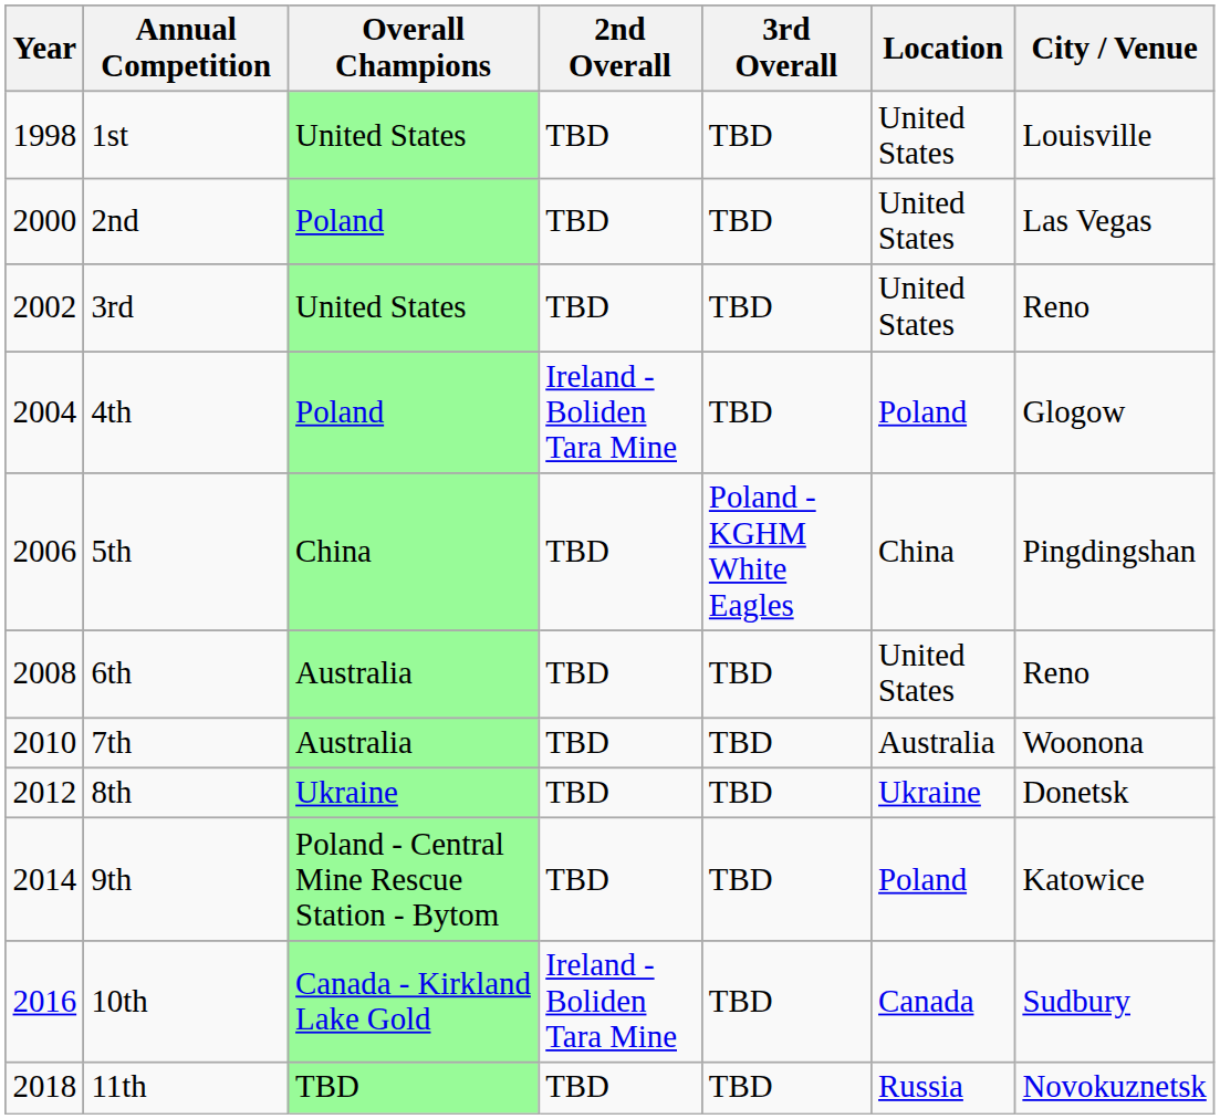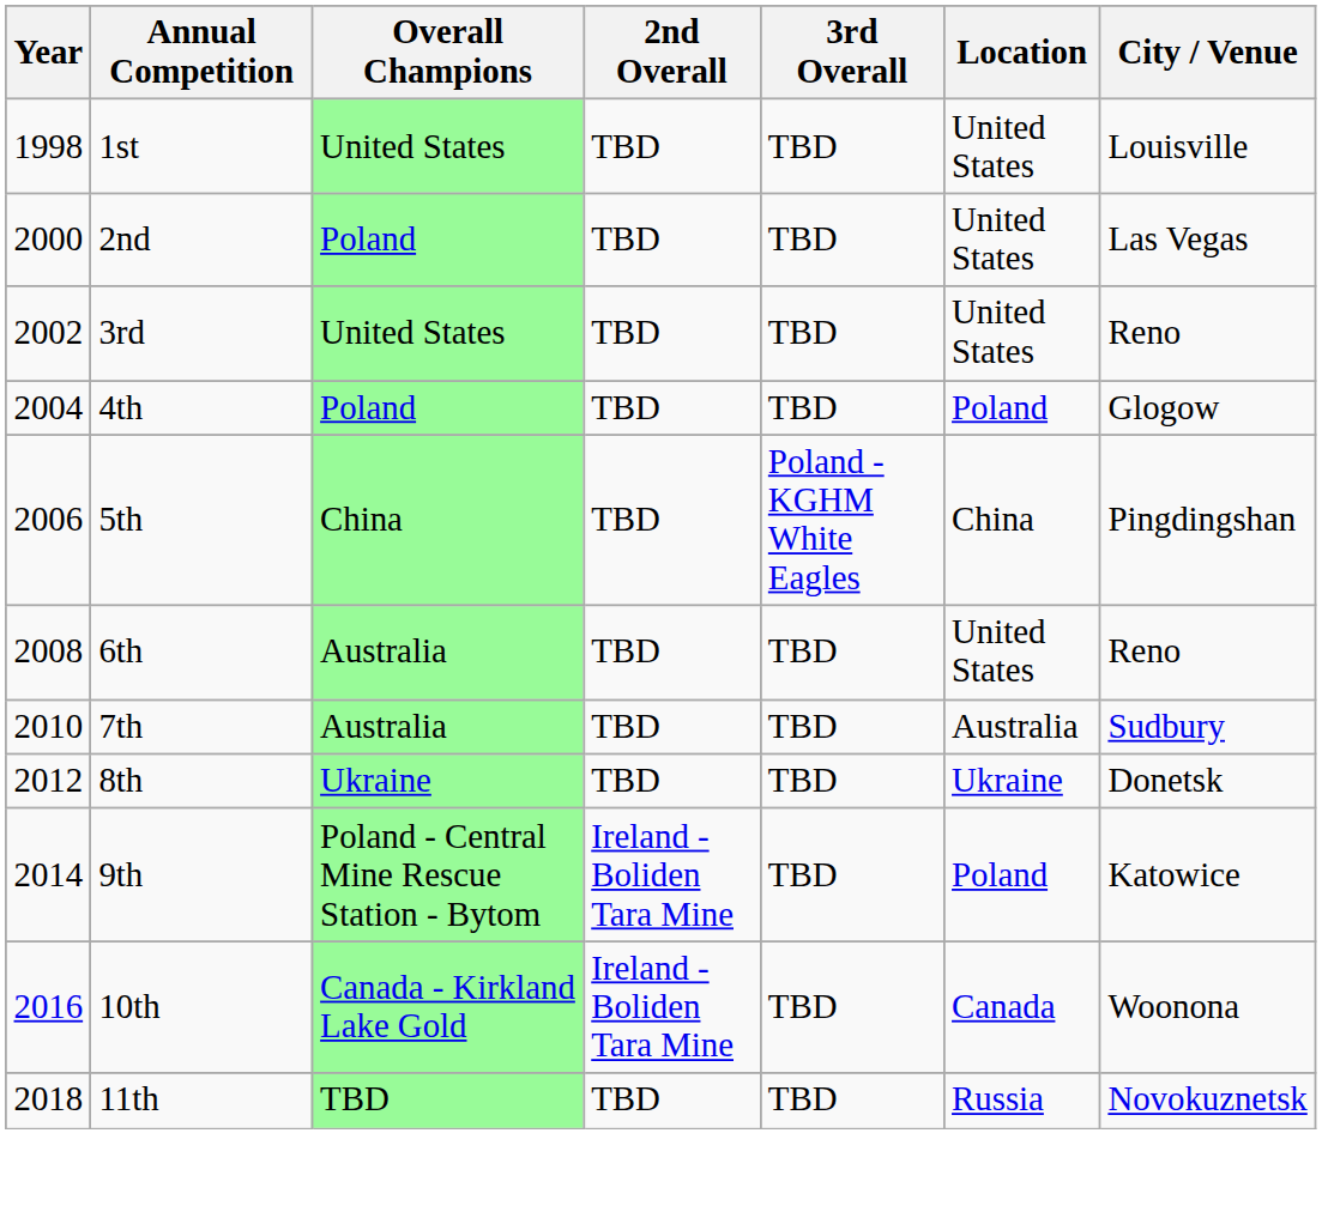4th | 2nd Overall: Ireland - Boliden Tara Mine -> TBD
7th | City / Venue: Woonona -> Sudbury
9th | 2nd Overall: TBD -> Ireland - Boliden Tara Mine
10th | City / Venue: Sudbury -> Woonona
